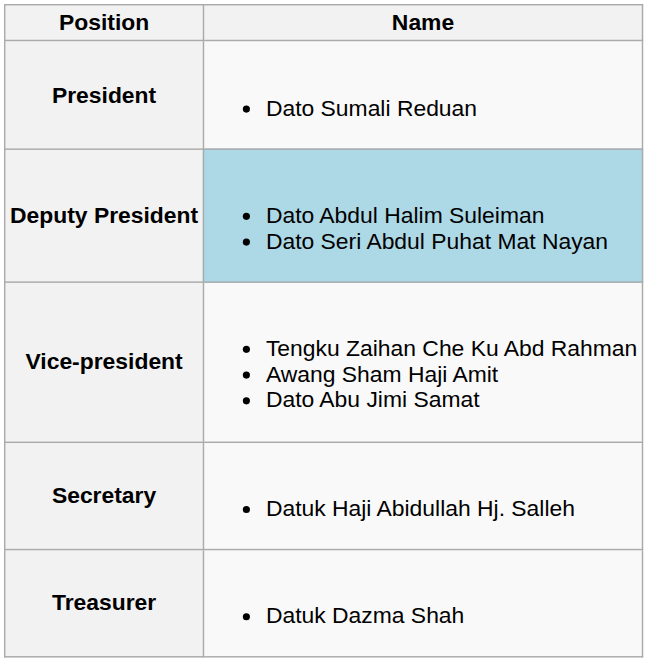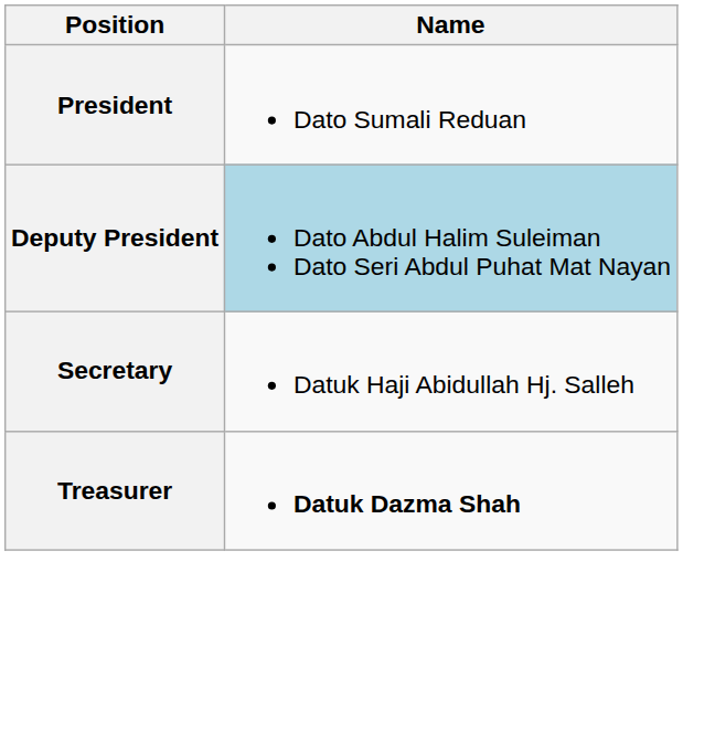- row: Vice-president | Tengku Zaihan Che Ku Abd Rahman Awang Sham Haji Amit Dato Abu Jimi Samat
Treasurer | Name: normal -> bold
